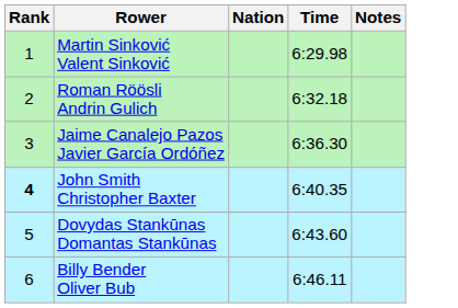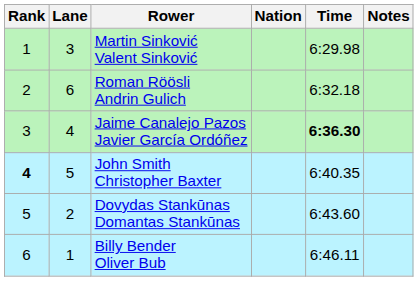+ column: Lane | 3 | 6 | 4 | 5 | 2 | 1
Jaime Canalejo Pazos Javier García Ordóñez | Time: normal -> bold
